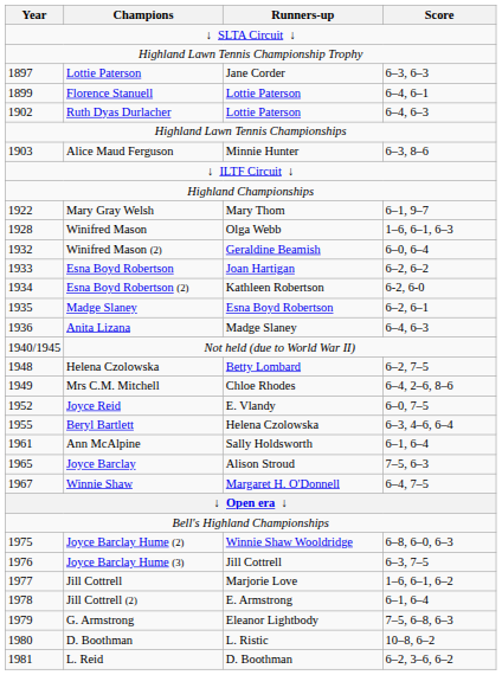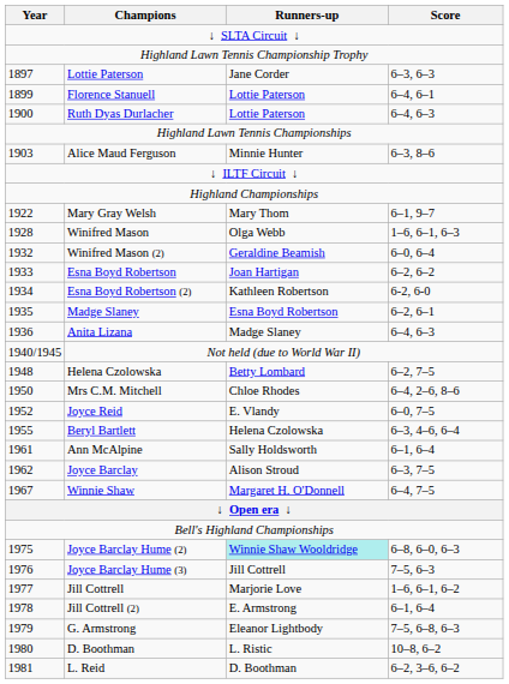Ruth Dyas Durlacher | Year: 1902 -> 1900
Mrs C.M. Mitchell | Year: 1949 -> 1950
Joyce Barclay | Year: 1965 -> 1962
Joyce Barclay | Score: 7–5, 6–3 -> 6–3, 7–5
Joyce Barclay Hume (2) | Runners-up: no background -> paleturquoise background
Joyce Barclay Hume (3) | Score: 6–3, 7–5 -> 7–5, 6–3
